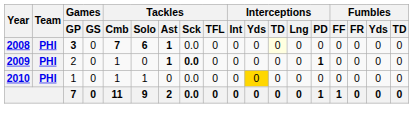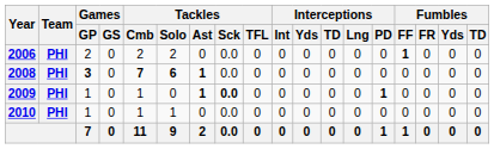+ row: 2006 | PHI | 2 | 0 | 2 | 2 | 0 | 0.0 | 0 | 0 | 0 | 0 | 0 | 0 | 1 | 0 | 0 | 0
2008 | Interceptions / TD: lightyellow background -> no background
2009 | Games / GP: 2 -> 1
2010 | Interceptions / Yds: gold background -> no background
